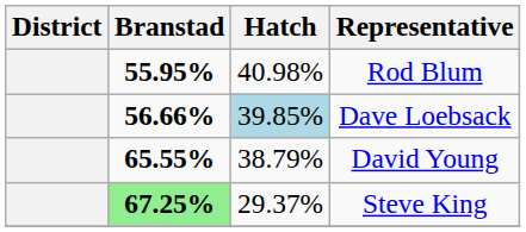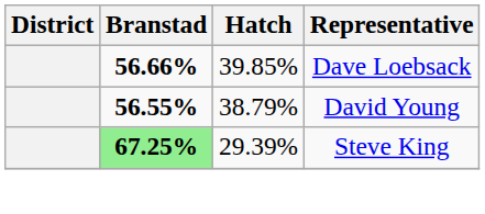- row: 55.95% | 40.98% | Rod Blum
Dave Loebsack | Hatch: lightblue background -> no background
David Young | Branstad: 65.55% -> 56.55%
Steve King | Hatch: 29.37% -> 29.39%
